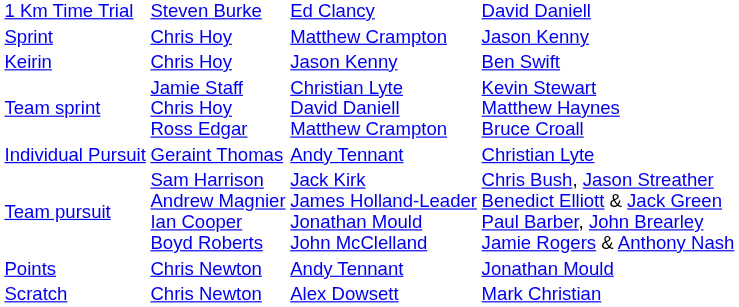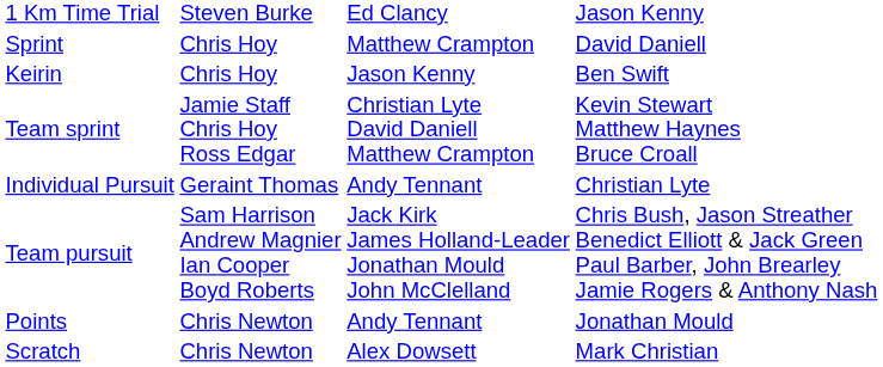1 Km Time Trial | column 4: David Daniell -> Jason Kenny
Sprint | column 4: Jason Kenny -> David Daniell
